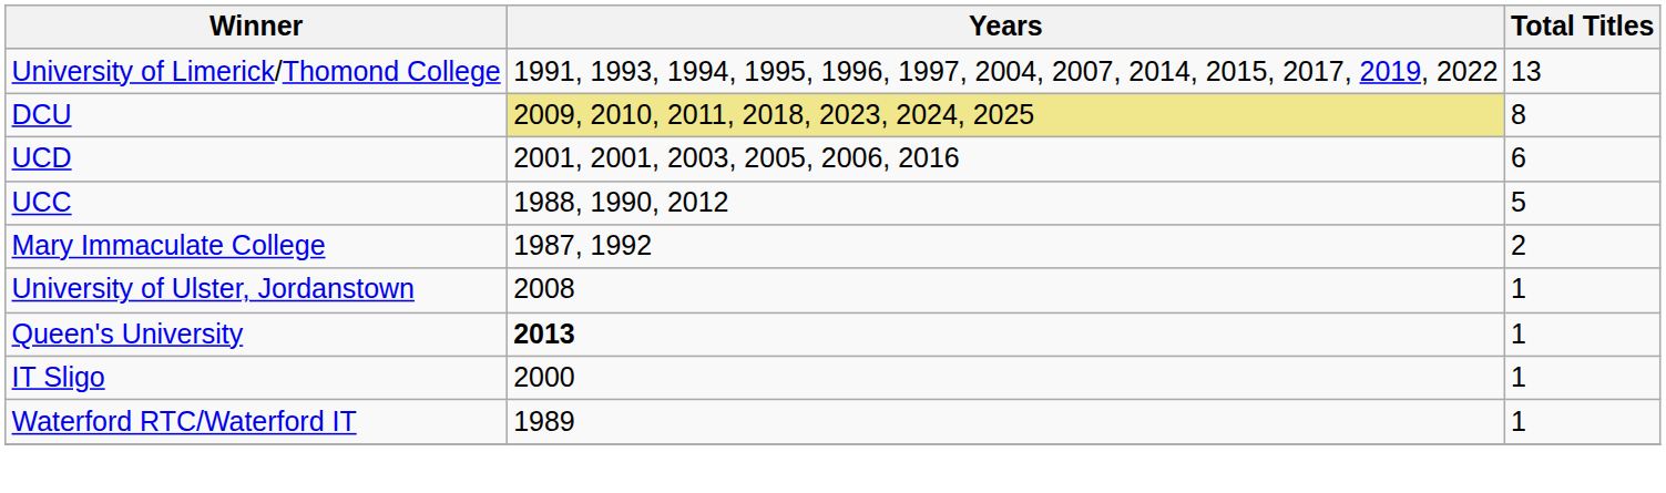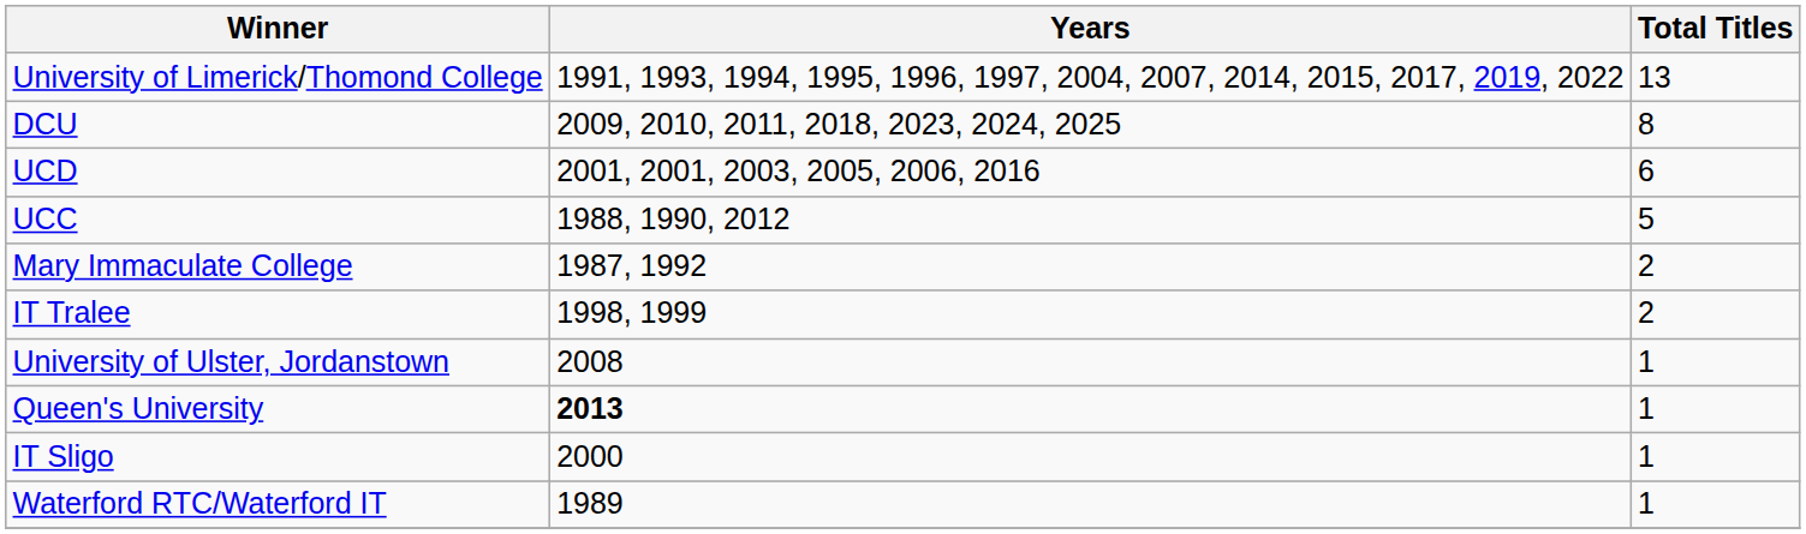DCU | Years: khaki background -> no background
+ row: IT Tralee | 1998, 1999 | 2
